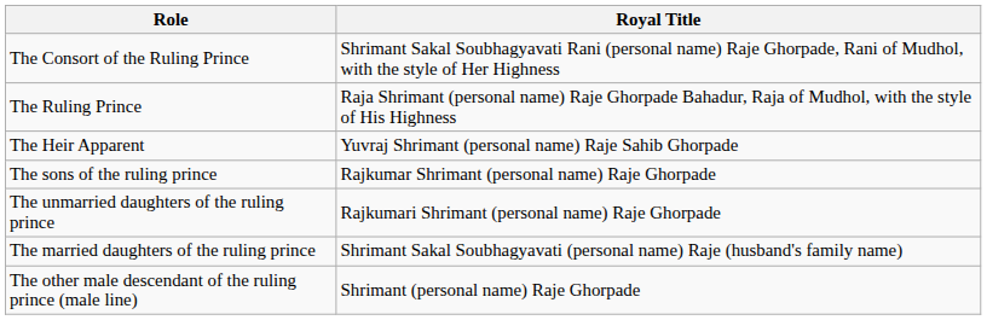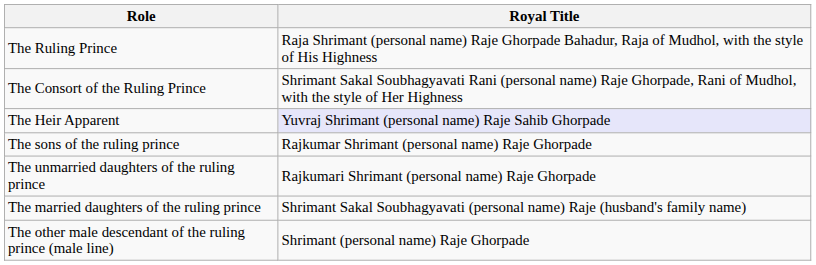rows swapped: The Ruling Prince <-> The Consort of the Ruling Prince
The Heir Apparent | Royal Title: no background -> lavender background
